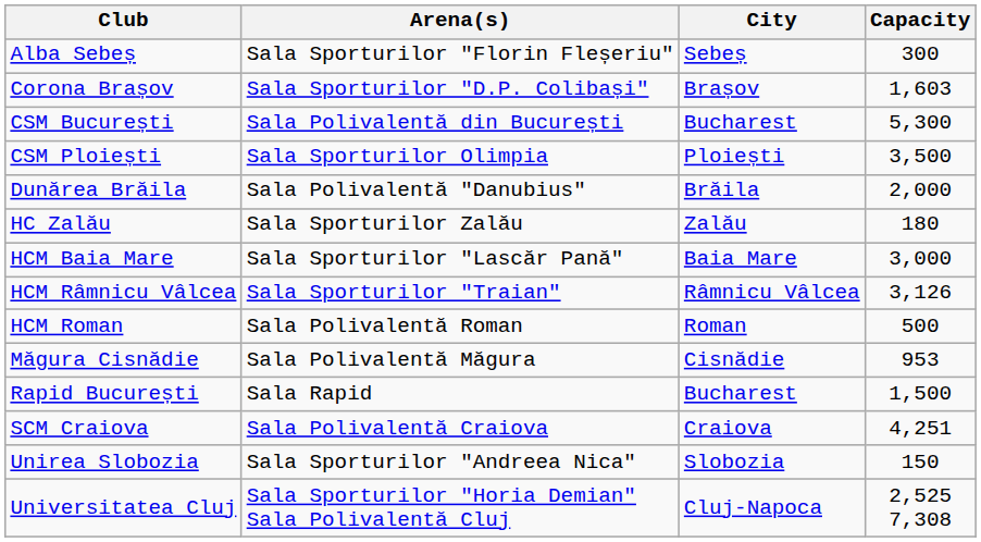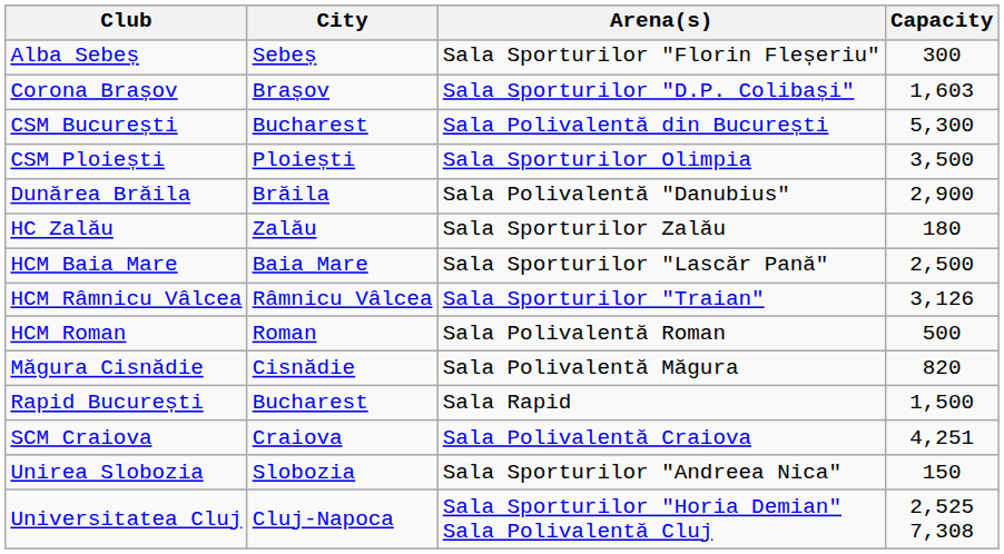columns swapped: City <-> Arena(s)
Dunărea Brăila | Capacity: 2,000 -> 2,900
HCM Baia Mare | Capacity: 3,000 -> 2,500
Măgura Cisnădie | Capacity: 953 -> 820
